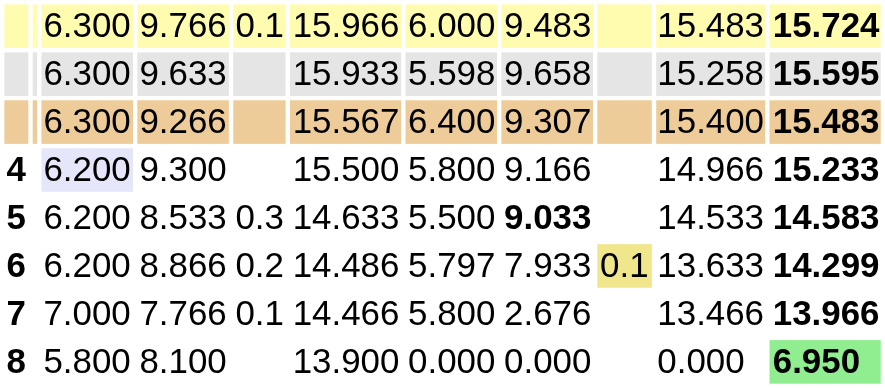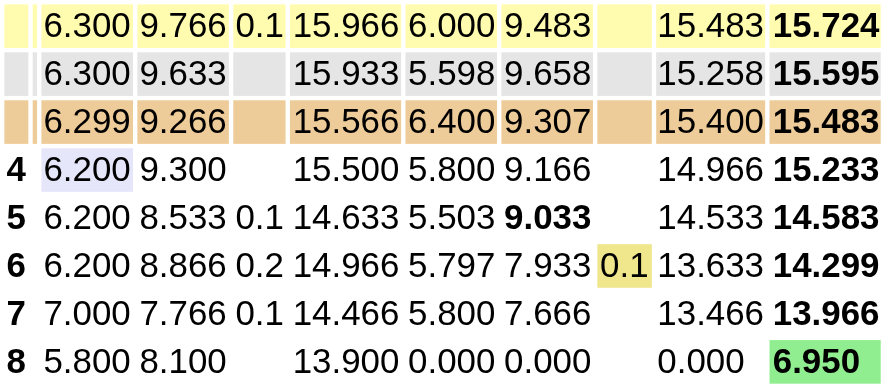9.266 | column 3: 6.300 -> 6.299
9.266 | column 6: 15.567 -> 15.566
8.533 | column 5: 0.3 -> 0.1
8.533 | column 7: 5.500 -> 5.503
8.866 | column 6: 14.486 -> 14.966
7.766 | column 8: 2.676 -> 7.666
